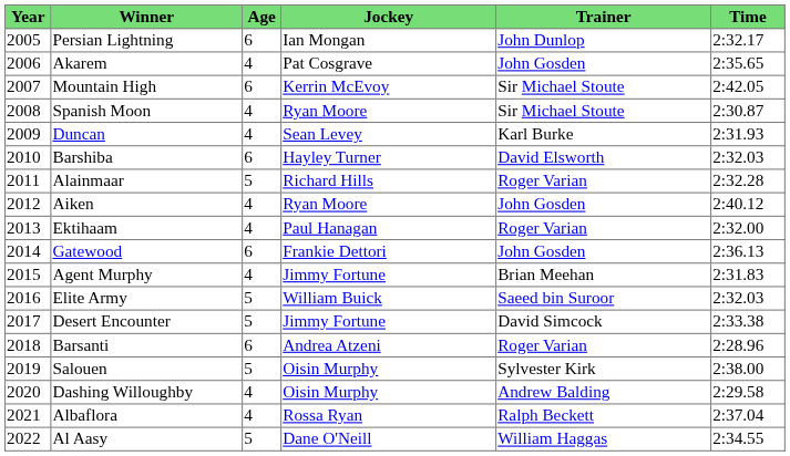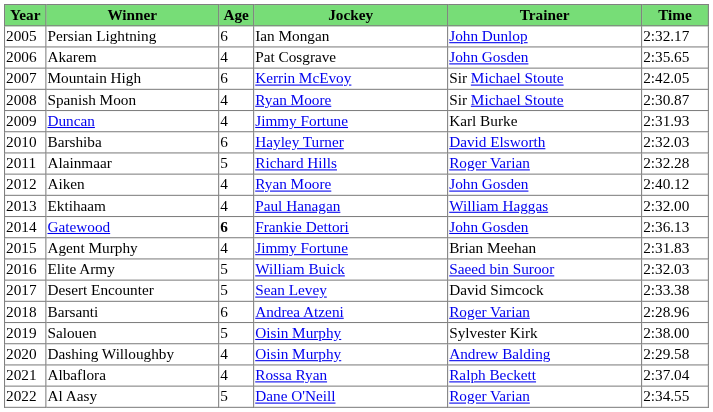Duncan | Jockey: Sean Levey -> Jimmy Fortune
Ektihaam | Trainer: Roger Varian -> William Haggas
Gatewood | Age: normal -> bold
Desert Encounter | Jockey: Jimmy Fortune -> Sean Levey
Al Aasy | Trainer: William Haggas -> Roger Varian
